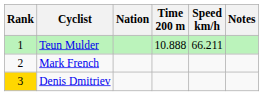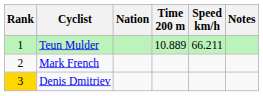Teun Mulder | Time 200 m: 10.888 -> 10.889
